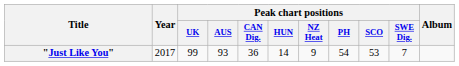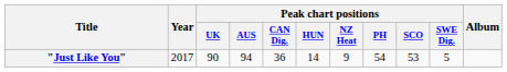"Just Like You" | Peak chart positions / UK: 99 -> 90
"Just Like You" | Peak chart positions / AUS: 93 -> 94
"Just Like You" | Peak chart positions / SWE Dig.: 7 -> 5
